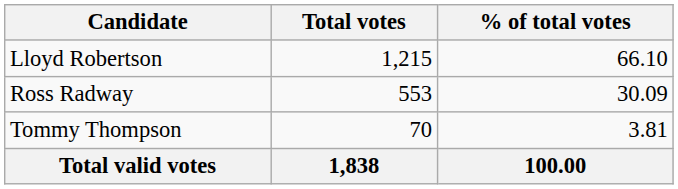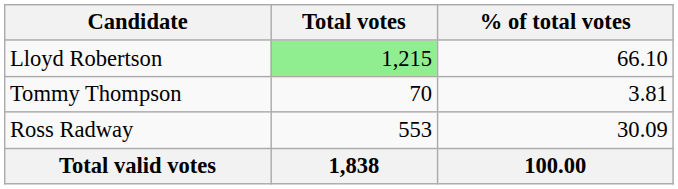Lloyd Robertson | Total votes: no background -> lightgreen background
rows swapped: Ross Radway <-> Tommy Thompson
